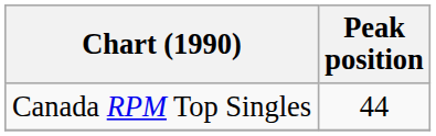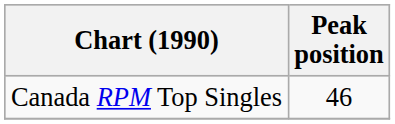Canada RPM Top Singles | Peak position: 44 -> 46
